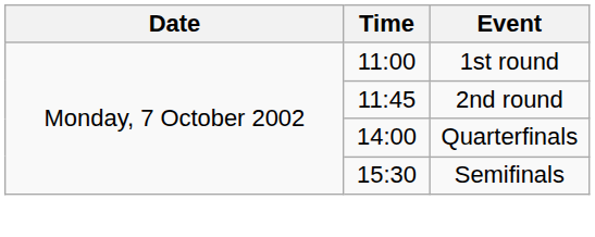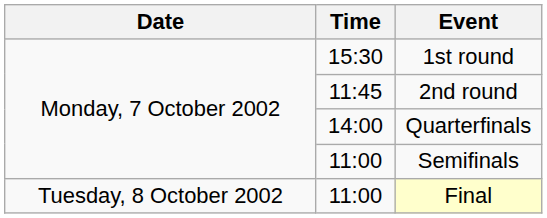1st round | Time: 11:00 -> 15:30
Semifinals | Time: 15:30 -> 11:00
+ row: Tuesday, 8 October 2002 | 11:00 | Final
